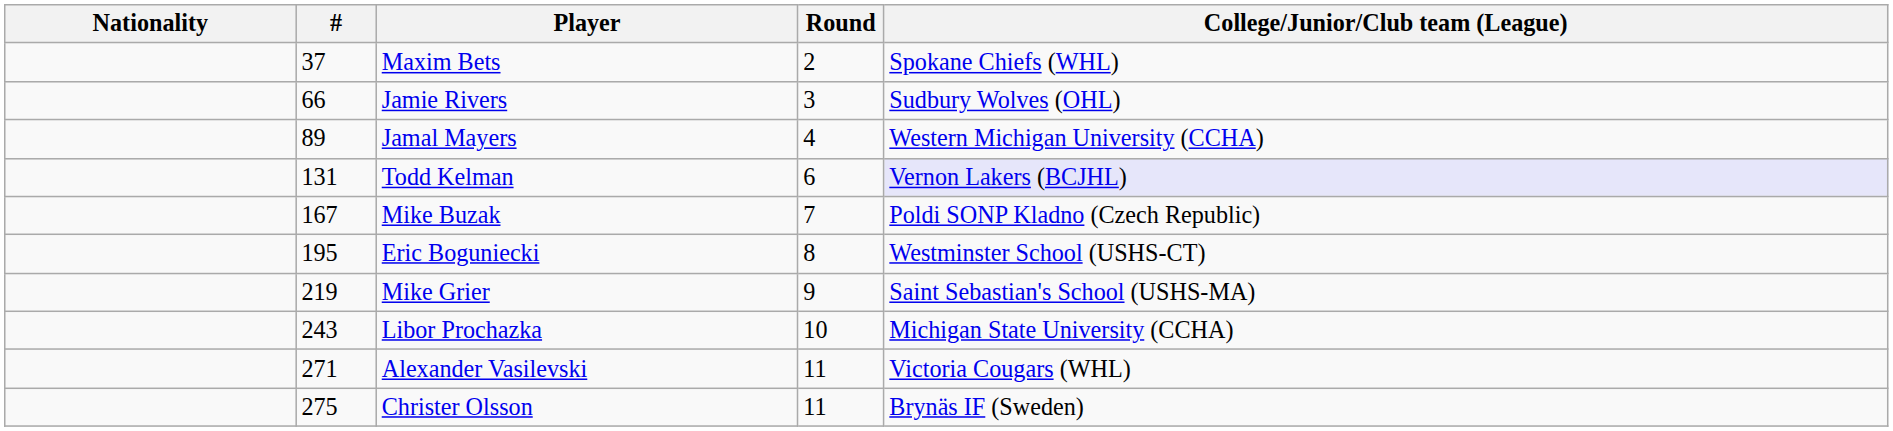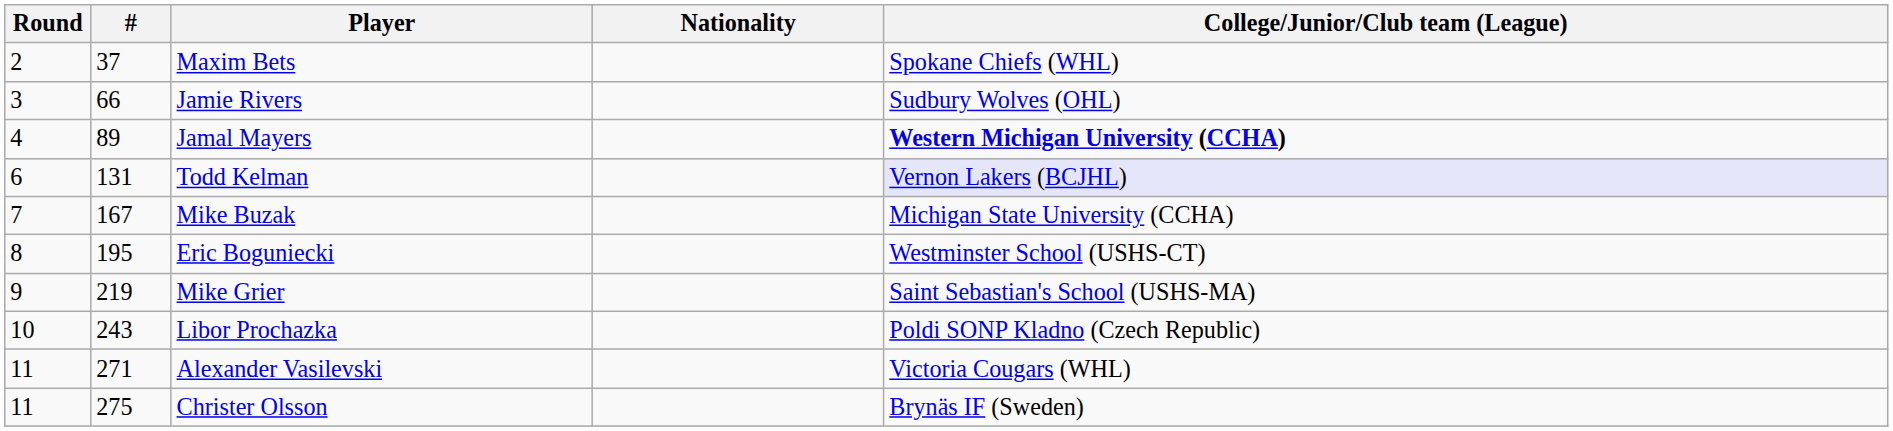columns swapped: Round <-> Nationality
Jamal Mayers | College/Junior/Club team (League): normal -> bold
Mike Buzak | College/Junior/Club team (League): Poldi SONP Kladno (Czech Republic) -> Michigan State University (CCHA)
Libor Prochazka | College/Junior/Club team (League): Michigan State University (CCHA) -> Poldi SONP Kladno (Czech Republic)
